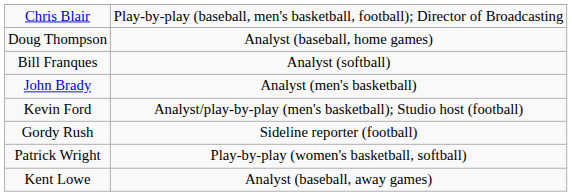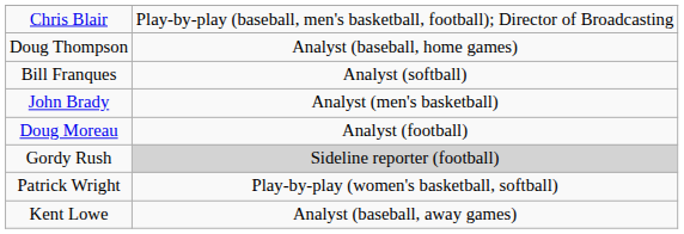- row: Kevin Ford | Analyst/play-by-play (men's basketball); Studio host (football)
+ row: Doug Moreau | Analyst (football)
Gordy Rush | column 2: no background -> lightgrey background
